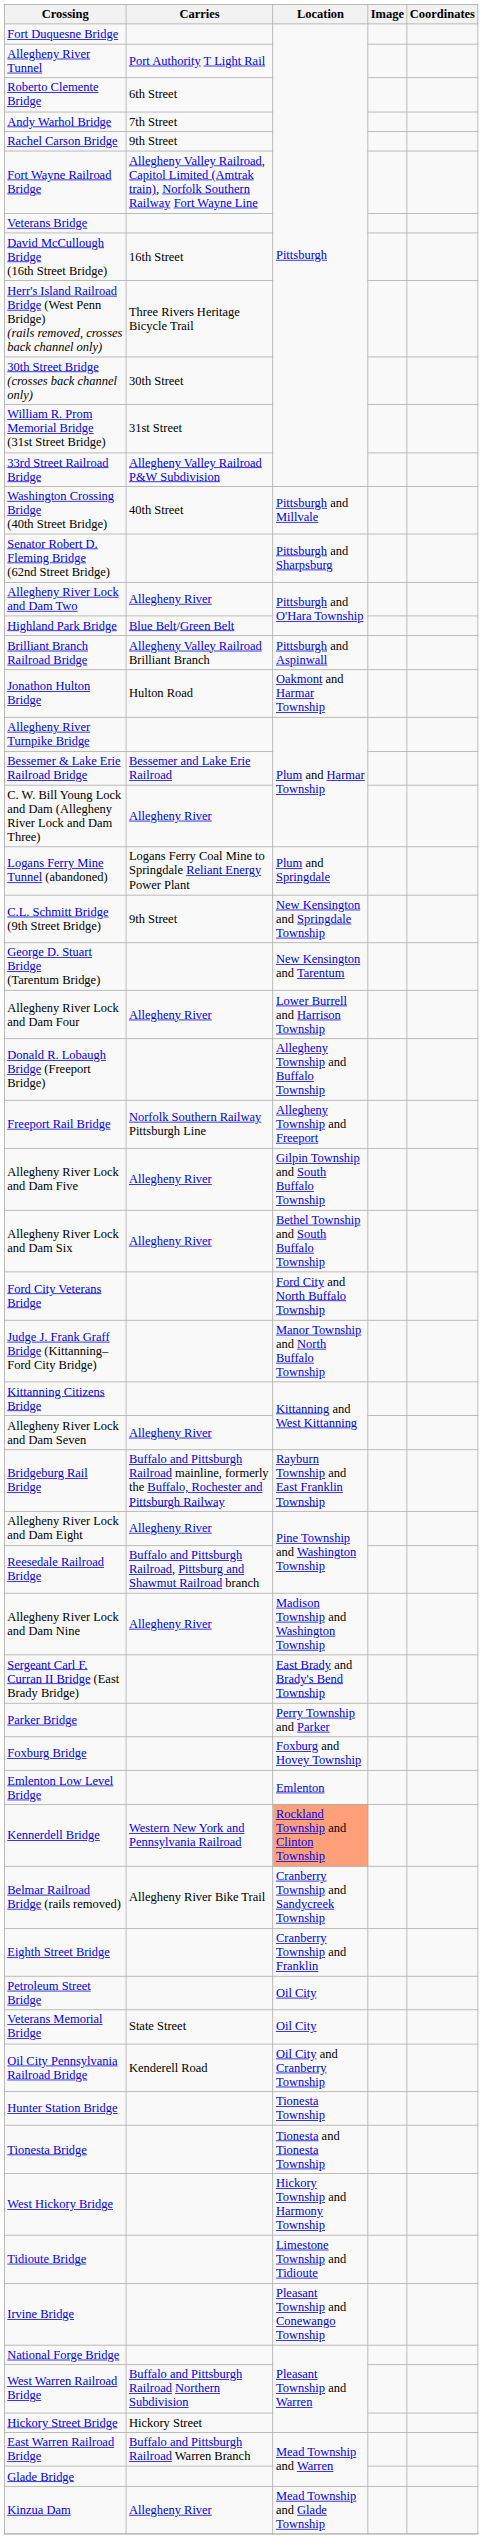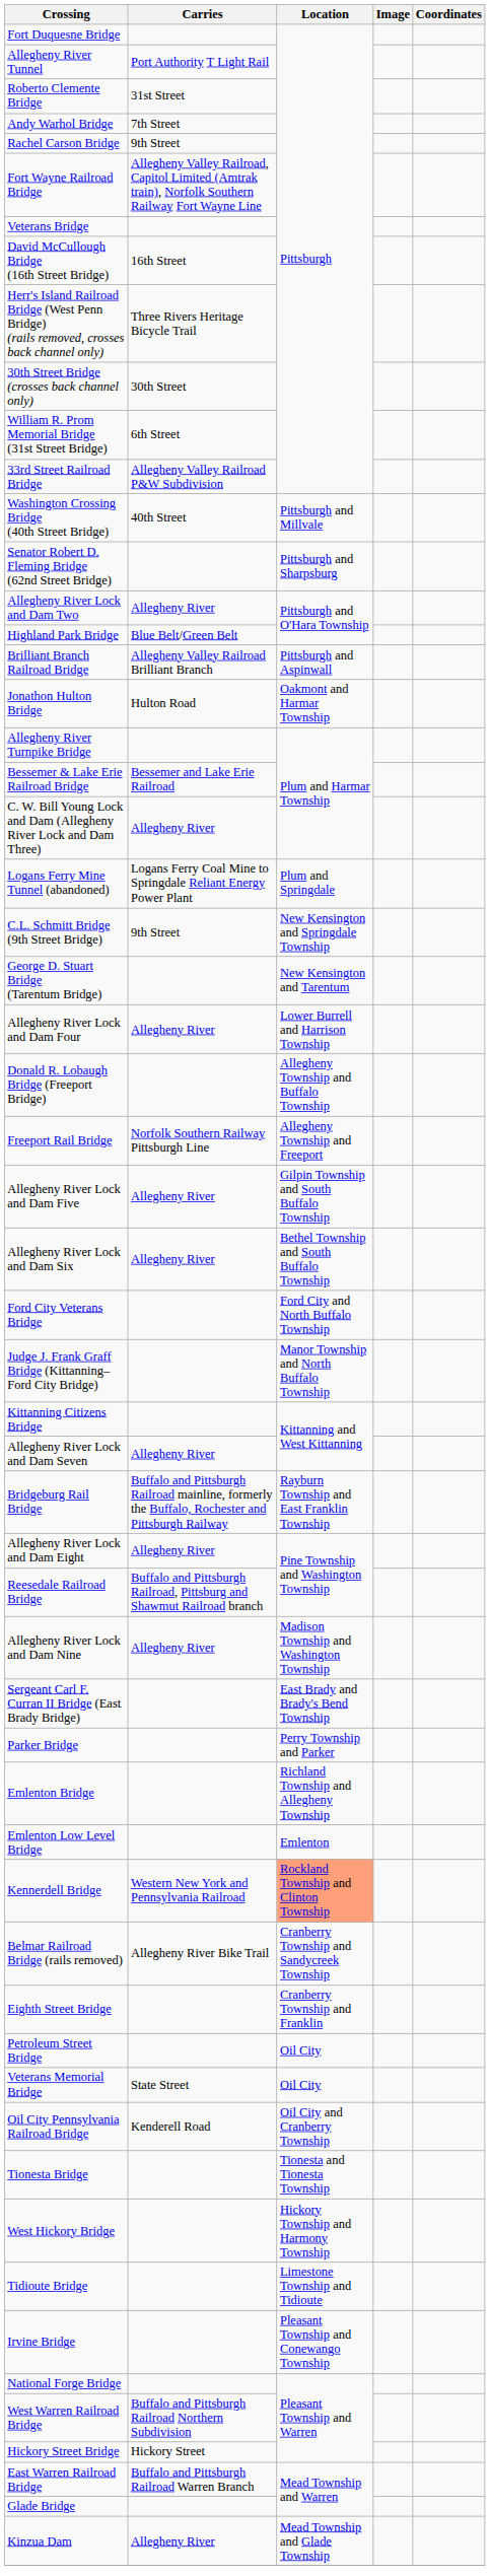Roberto Clemente Bridge | Carries: 6th Street -> 31st Street
William R. Prom Memorial Bridge (31st Street Bridge) | Carries: 31st Street -> 6th Street
- row: Foxburg Bridge | Foxburg and Hovey Township
+ row: Emlenton Bridge | Richland Township and Allegheny Township
- row: Hunter Station Bridge | Tionesta Township
